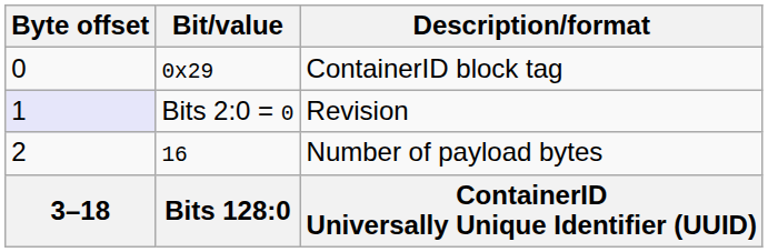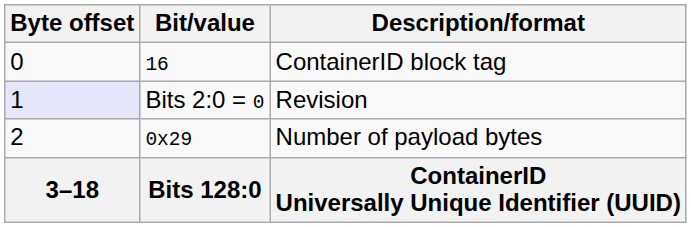ContainerID block tag | Bit/value: 0x29 -> 16
Number of payload bytes | Bit/value: 16 -> 0x29
